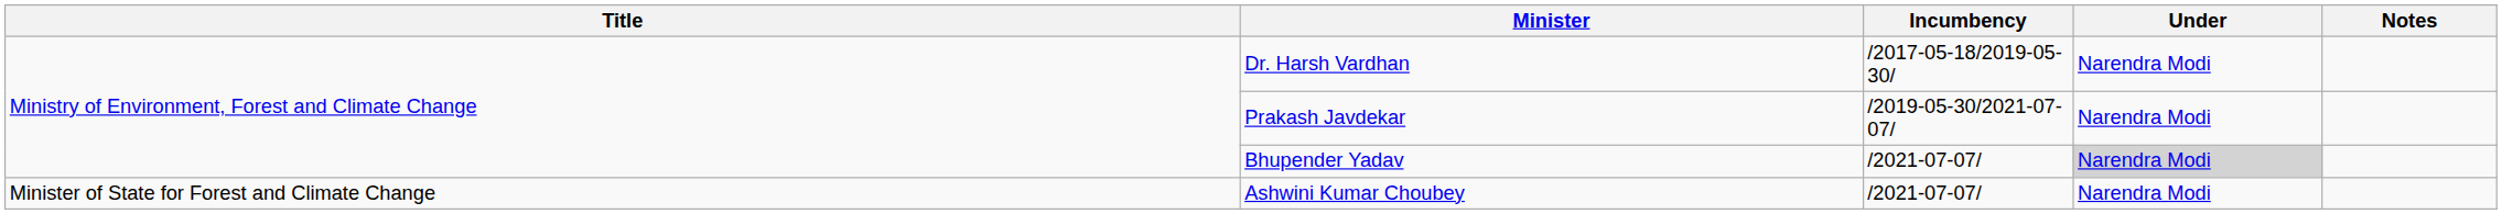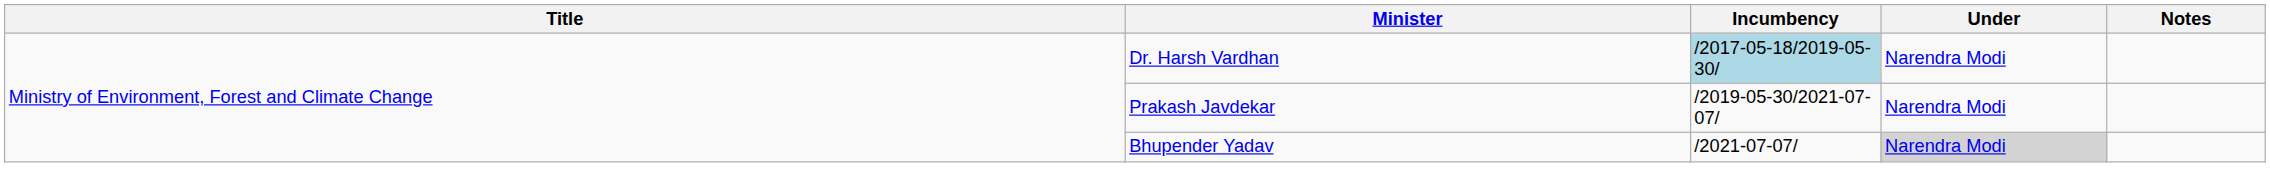Dr. Harsh Vardhan | Incumbency: no background -> lightblue background
- row: Minister of State for Forest and Climate Change | Ashwini Kumar Choubey | /2021-07-07/ | Narendra Modi
